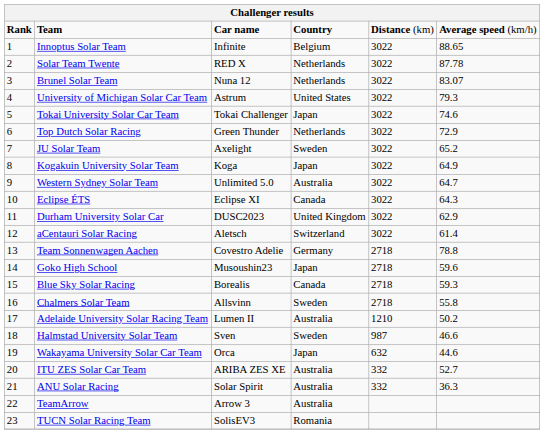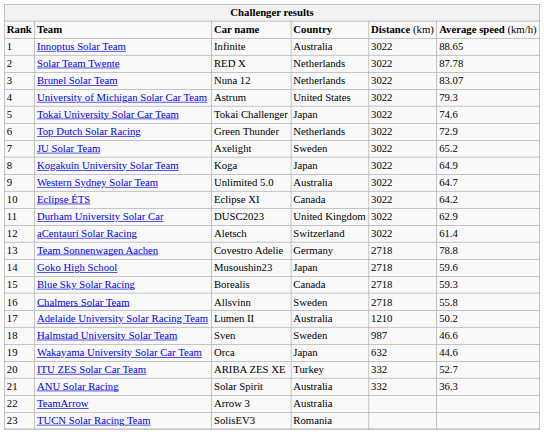Innoptus Solar Team | column 4: Belgium -> Australia
Eclipse ÉTS | column 6: 64.3 -> 64.2
ITU ZES Solar Car Team | column 4: Australia -> Turkey
